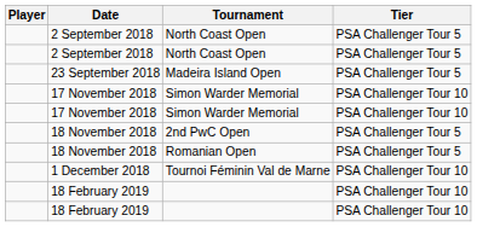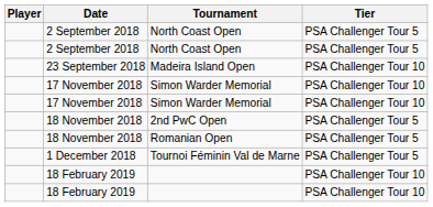Madeira Island Open | Tier: PSA Challenger Tour 5 -> PSA Challenger Tour 10
Tournoi Féminin Val de Marne | Tier: PSA Challenger Tour 10 -> PSA Challenger Tour 5
